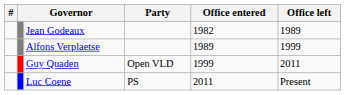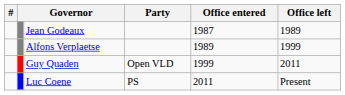Jean Godeaux | Office entered: 1982 -> 1987
